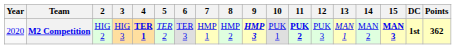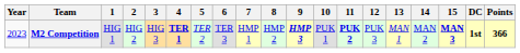+ column: 1 | HIG 1
M2 Competition | Year: 2020 -> 2023
M2 Competition | Points: 362 -> 366
